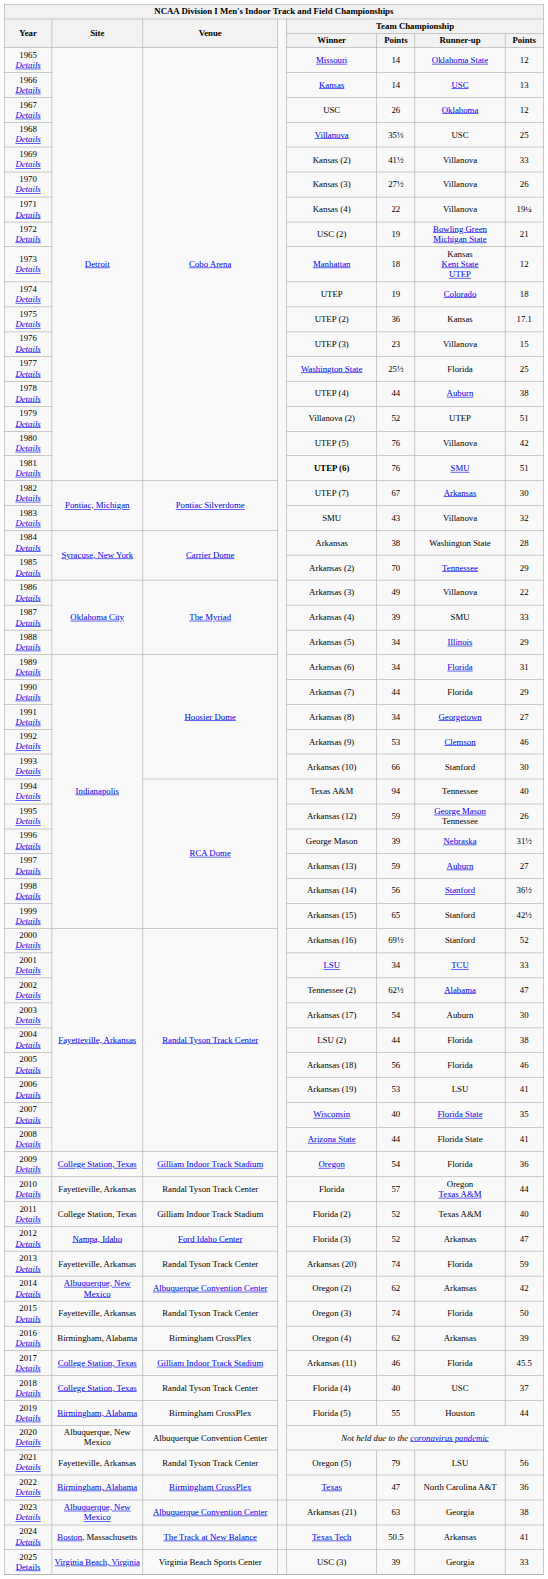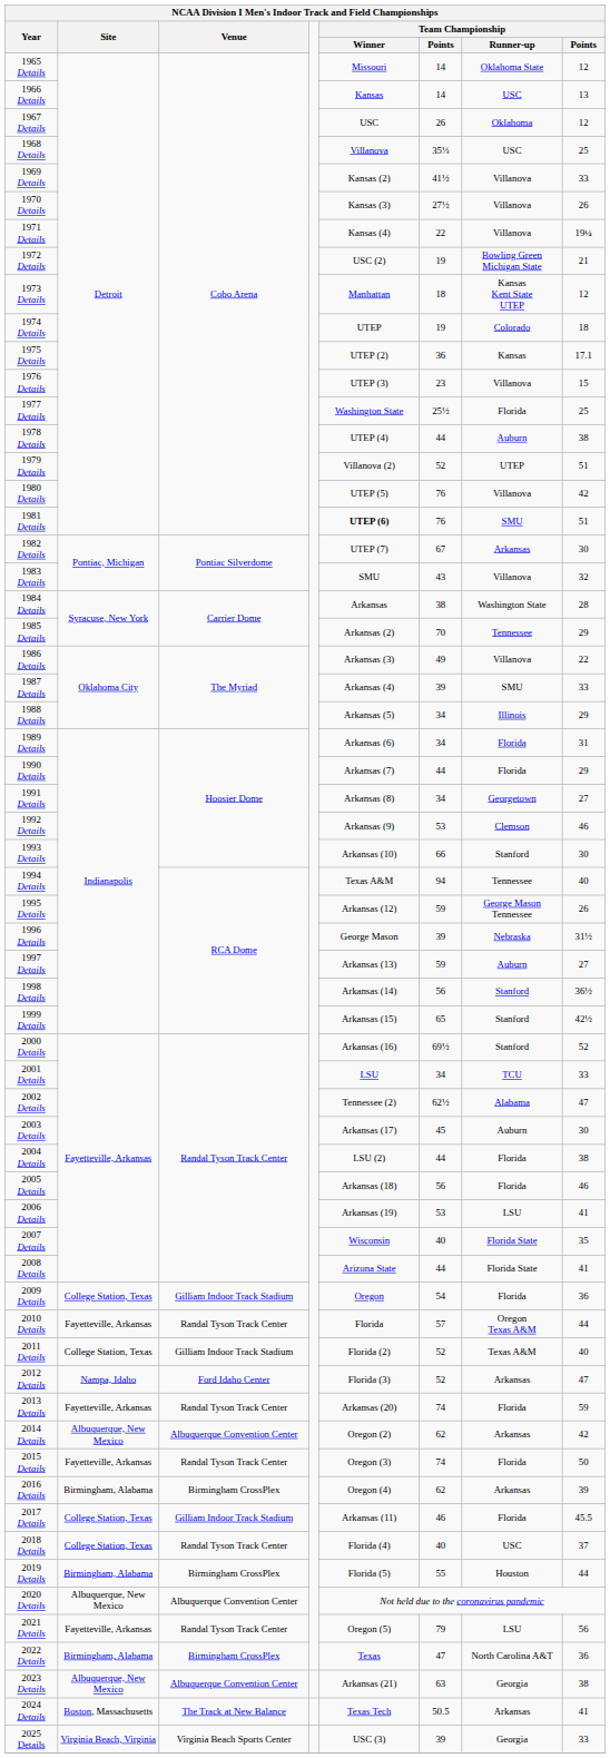2003 Details | column 6: 54 -> 45
